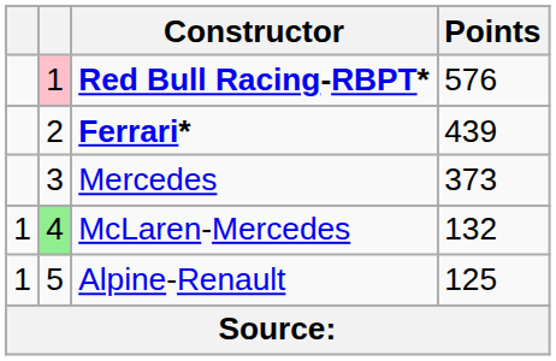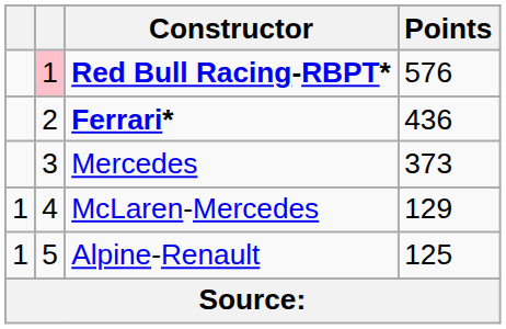Ferrari* | Points: 439 -> 436
McLaren-Mercedes | column 2: lightgreen background -> no background
McLaren-Mercedes | Points: 132 -> 129
